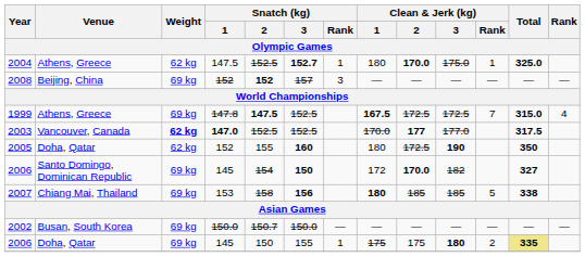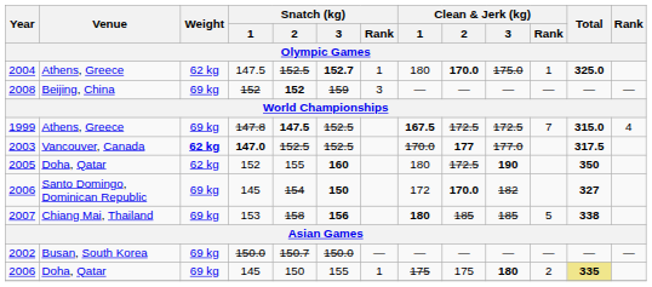2008 | Snatch (kg) / 3 / Olympic Games: 157 -> 159
